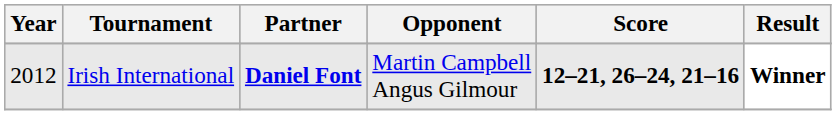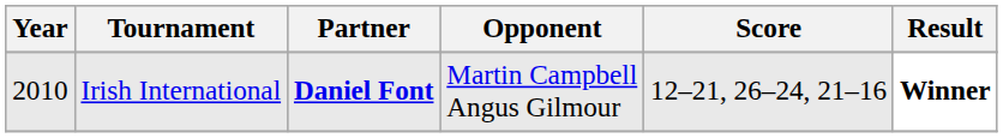Irish International | Year: 2012 -> 2010
Irish International | Score: bold -> normal
